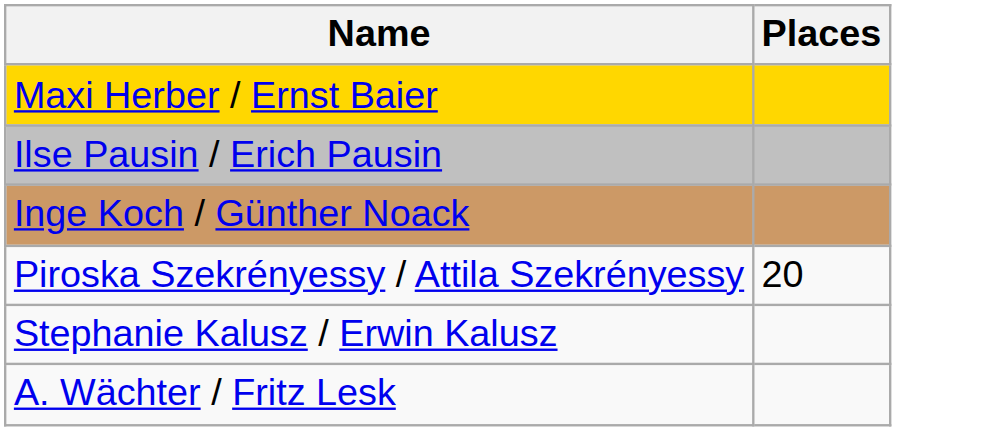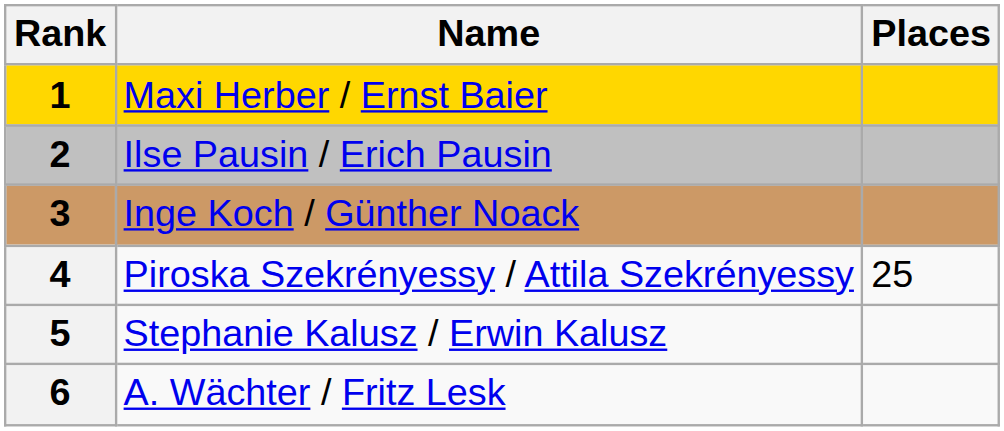+ column: Rank | 1 | 2 | 3 | 4 | 5 | 6
Piroska Szekrényessy / Attila Szekrényessy | Places: 20 -> 25
